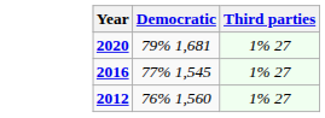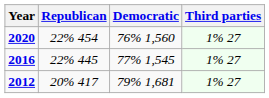+ column: Republican | 22% 454 | 22% 445 | 20% 417
2020 | Democratic: 79% 1,681 -> 76% 1,560
2012 | Democratic: 76% 1,560 -> 79% 1,681
